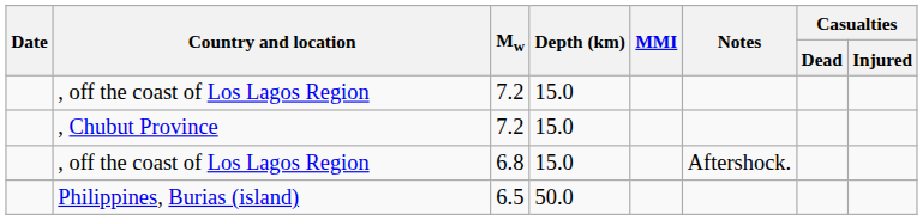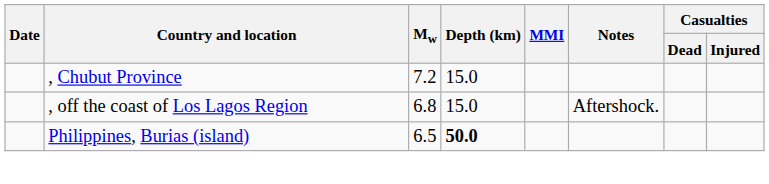- row: , off the coast of Los Lagos Region | 7.2 | 15.0
Philippines, Burias (island) | Depth (km): normal -> bold
